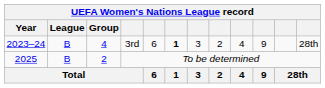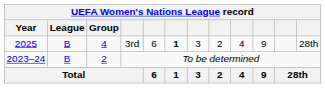3rd | Year: 2023–24 -> 2025
To be determined | Year: 2025 -> 2023–24
